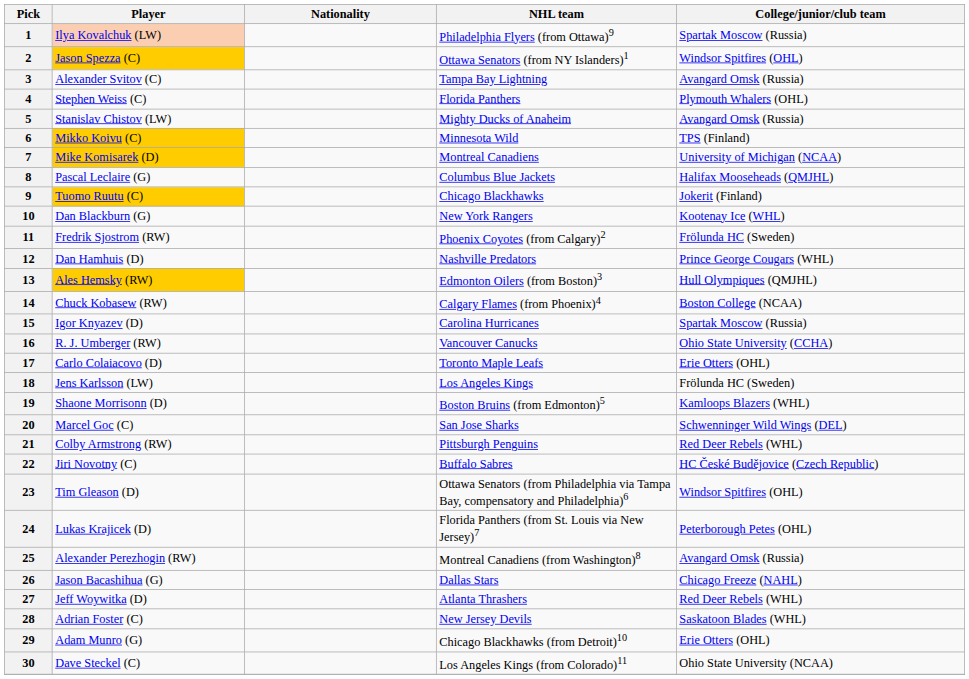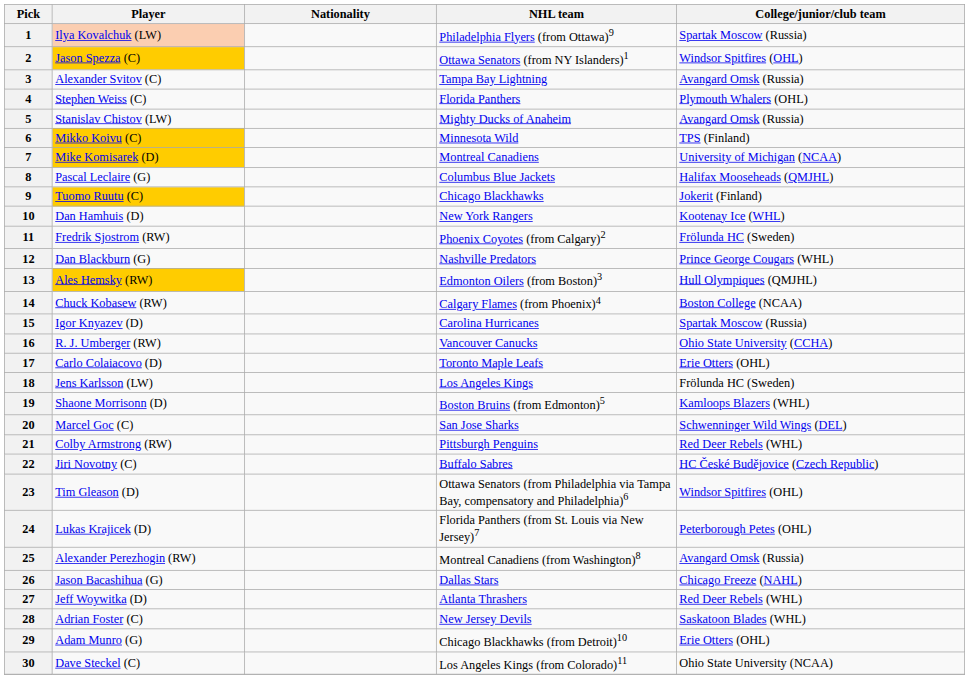10 | Player: Dan Blackburn (G) -> Dan Hamhuis (D)
12 | Player: Dan Hamhuis (D) -> Dan Blackburn (G)
